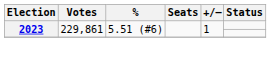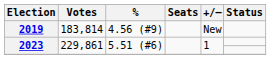+ row: 2019 | 183,814 | 4.56 (#9) | New
